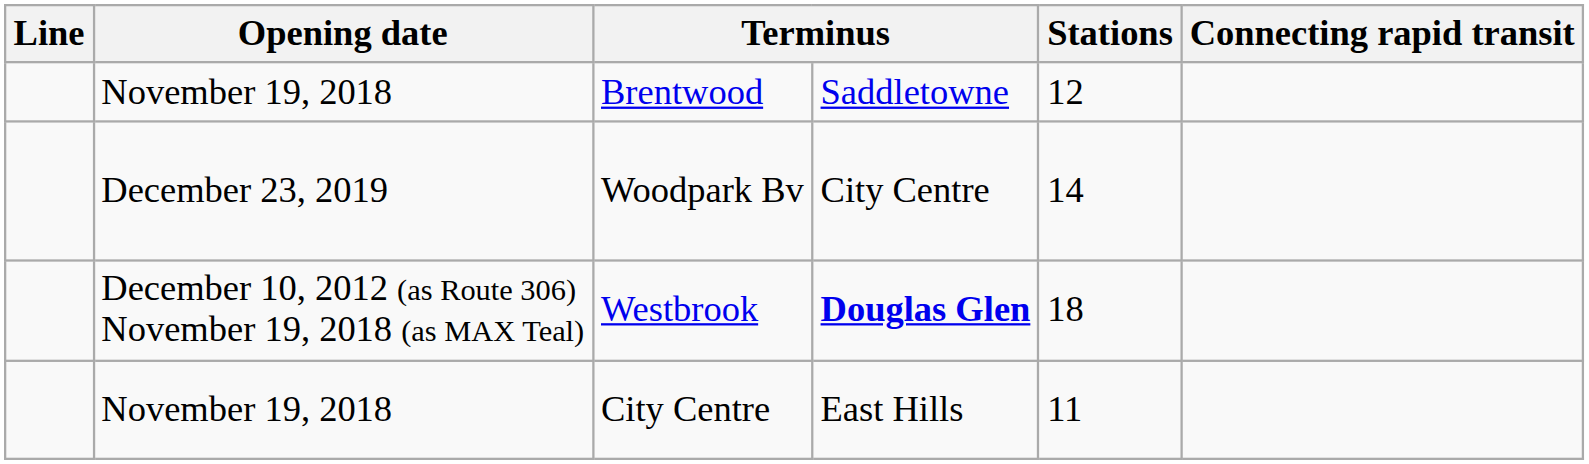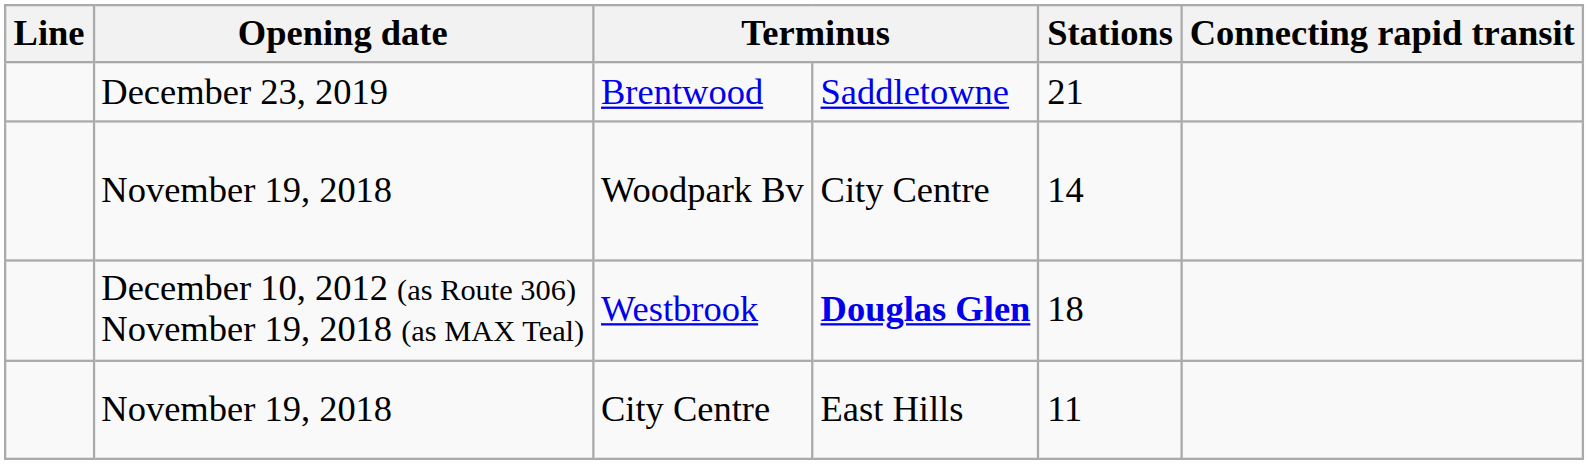Brentwood | Opening date: November 19, 2018 -> December 23, 2019
Brentwood | Stations: 12 -> 21
Woodpark Bv | Opening date: December 23, 2019 -> November 19, 2018
